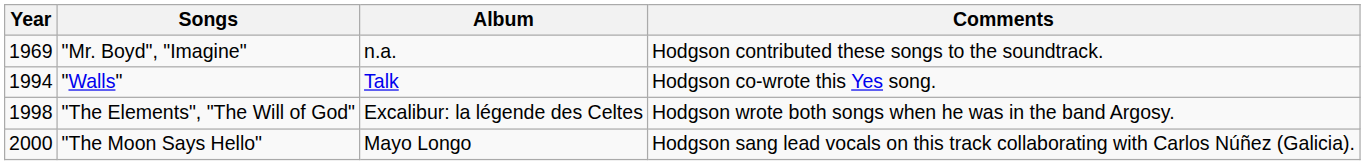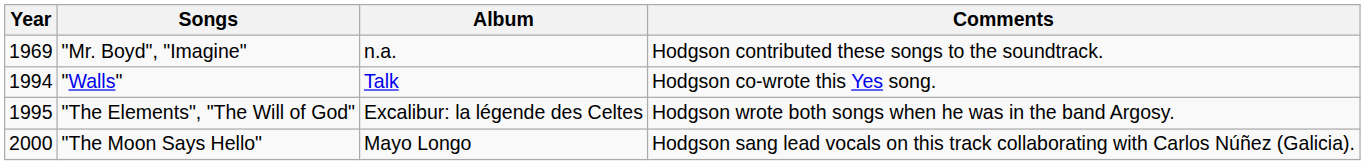"The Elements", "The Will of God" | Year: 1998 -> 1995
